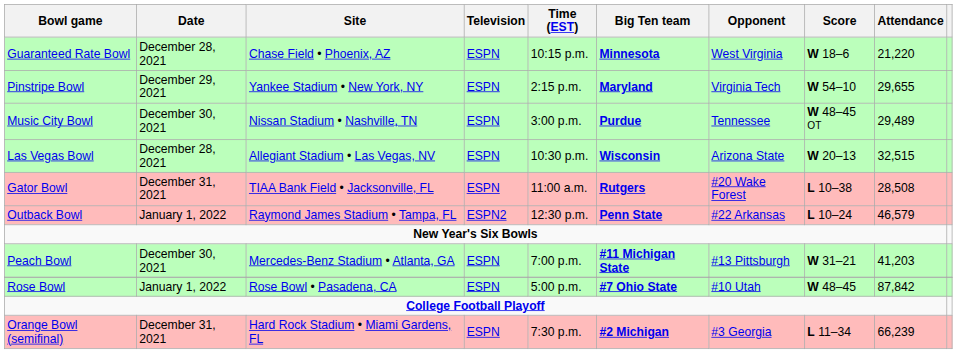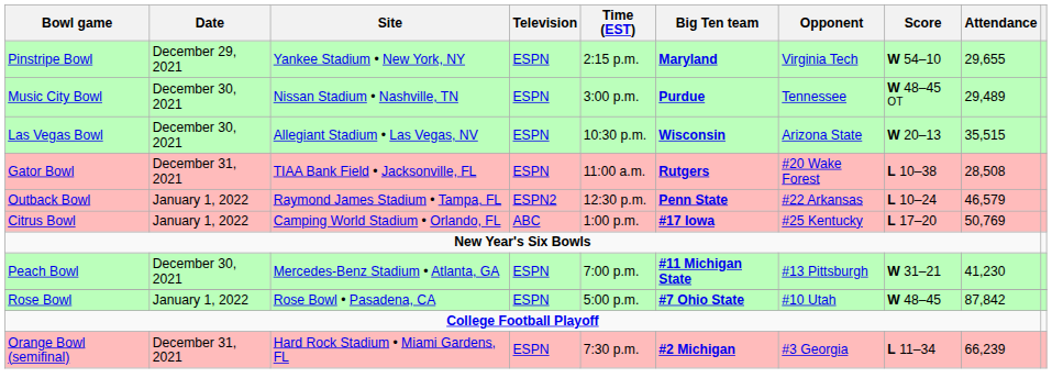- row: Guaranteed Rate Bowl | December 28, 2021 | Chase Field • Phoenix, AZ | ESPN | 10:15 p.m. | Minnesota | West Virginia | W 18–6 | 21,220
Las Vegas Bowl | Date: December 28, 2021 -> December 30, 2021
Las Vegas Bowl | Attendance: 32,515 -> 35,515
+ row: Citrus Bowl | January 1, 2022 | Camping World Stadium • Orlando, FL | ABC | 1:00 p.m. | #17 Iowa | #25 Kentucky | L 17–20 | 50,769
Peach Bowl | Attendance: 41,203 -> 41,230
